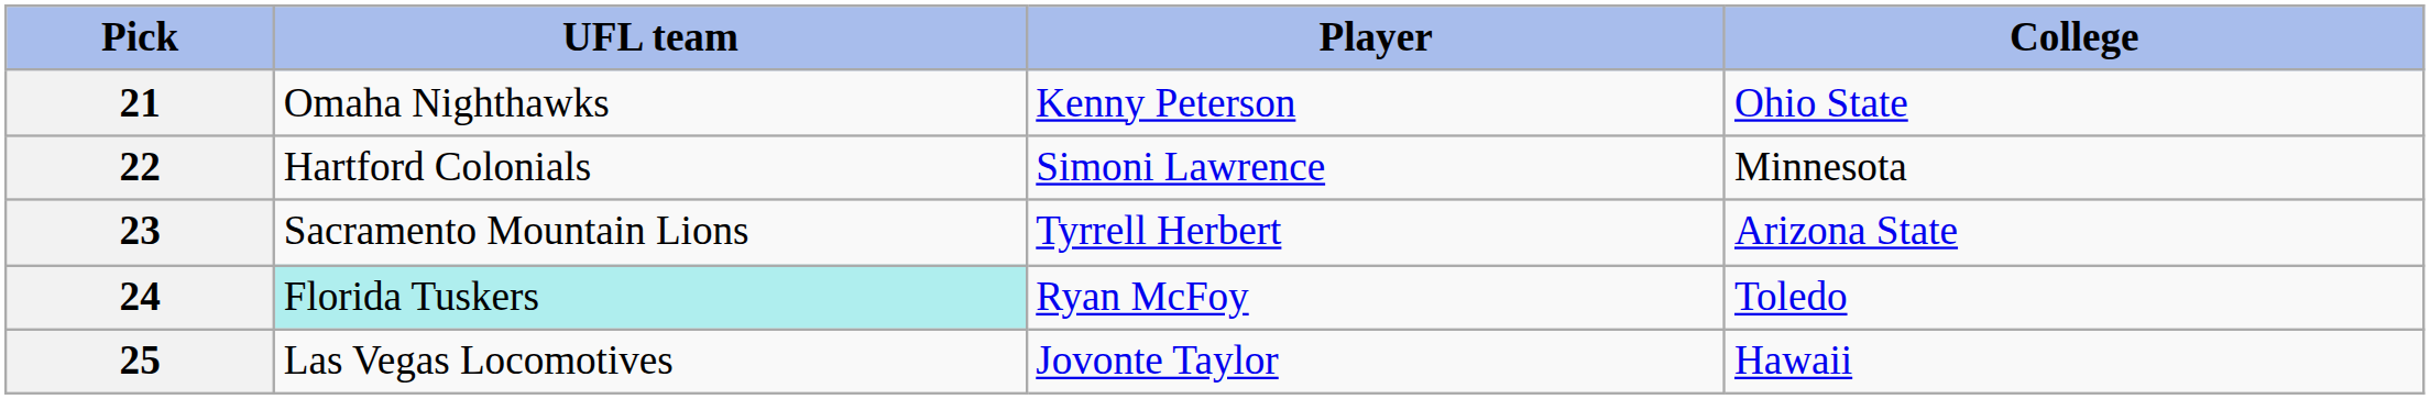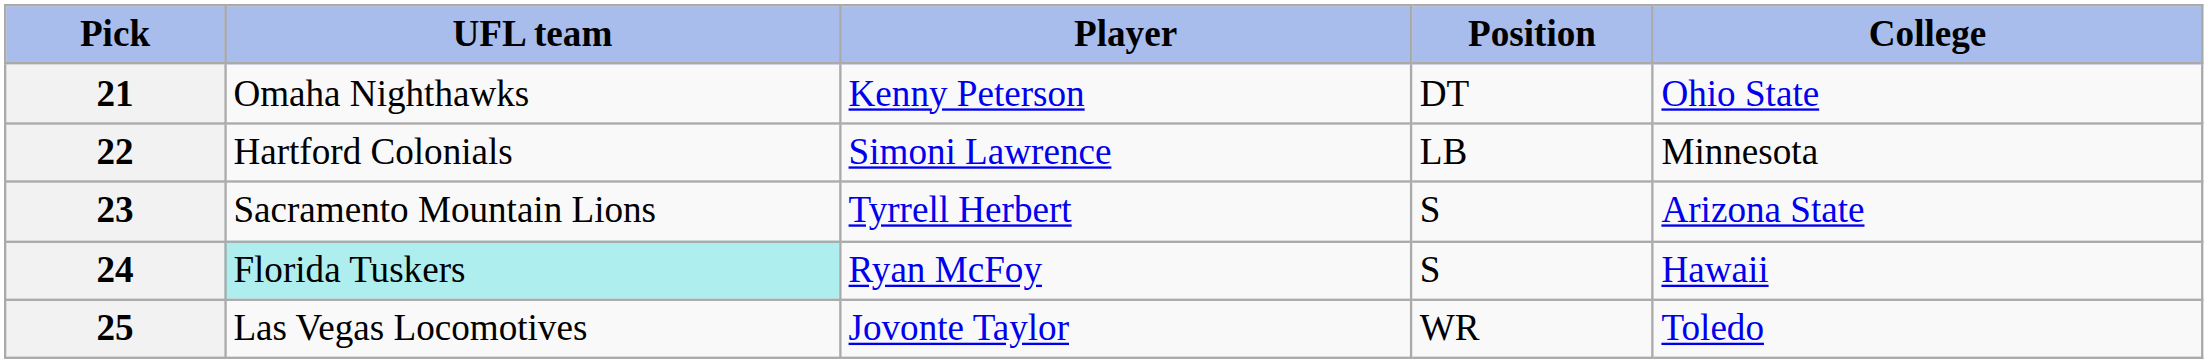+ column: Position | DT | LB | S | S | WR
24 | College: Toledo -> Hawaii
25 | College: Hawaii -> Toledo
